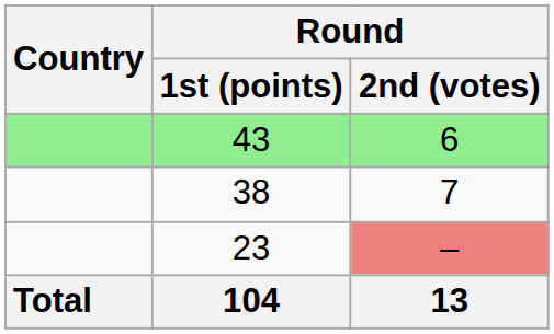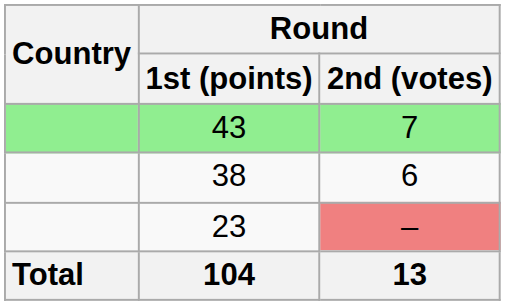43 | Round / 2nd (votes): 6 -> 7
38 | Round / 2nd (votes): 7 -> 6
